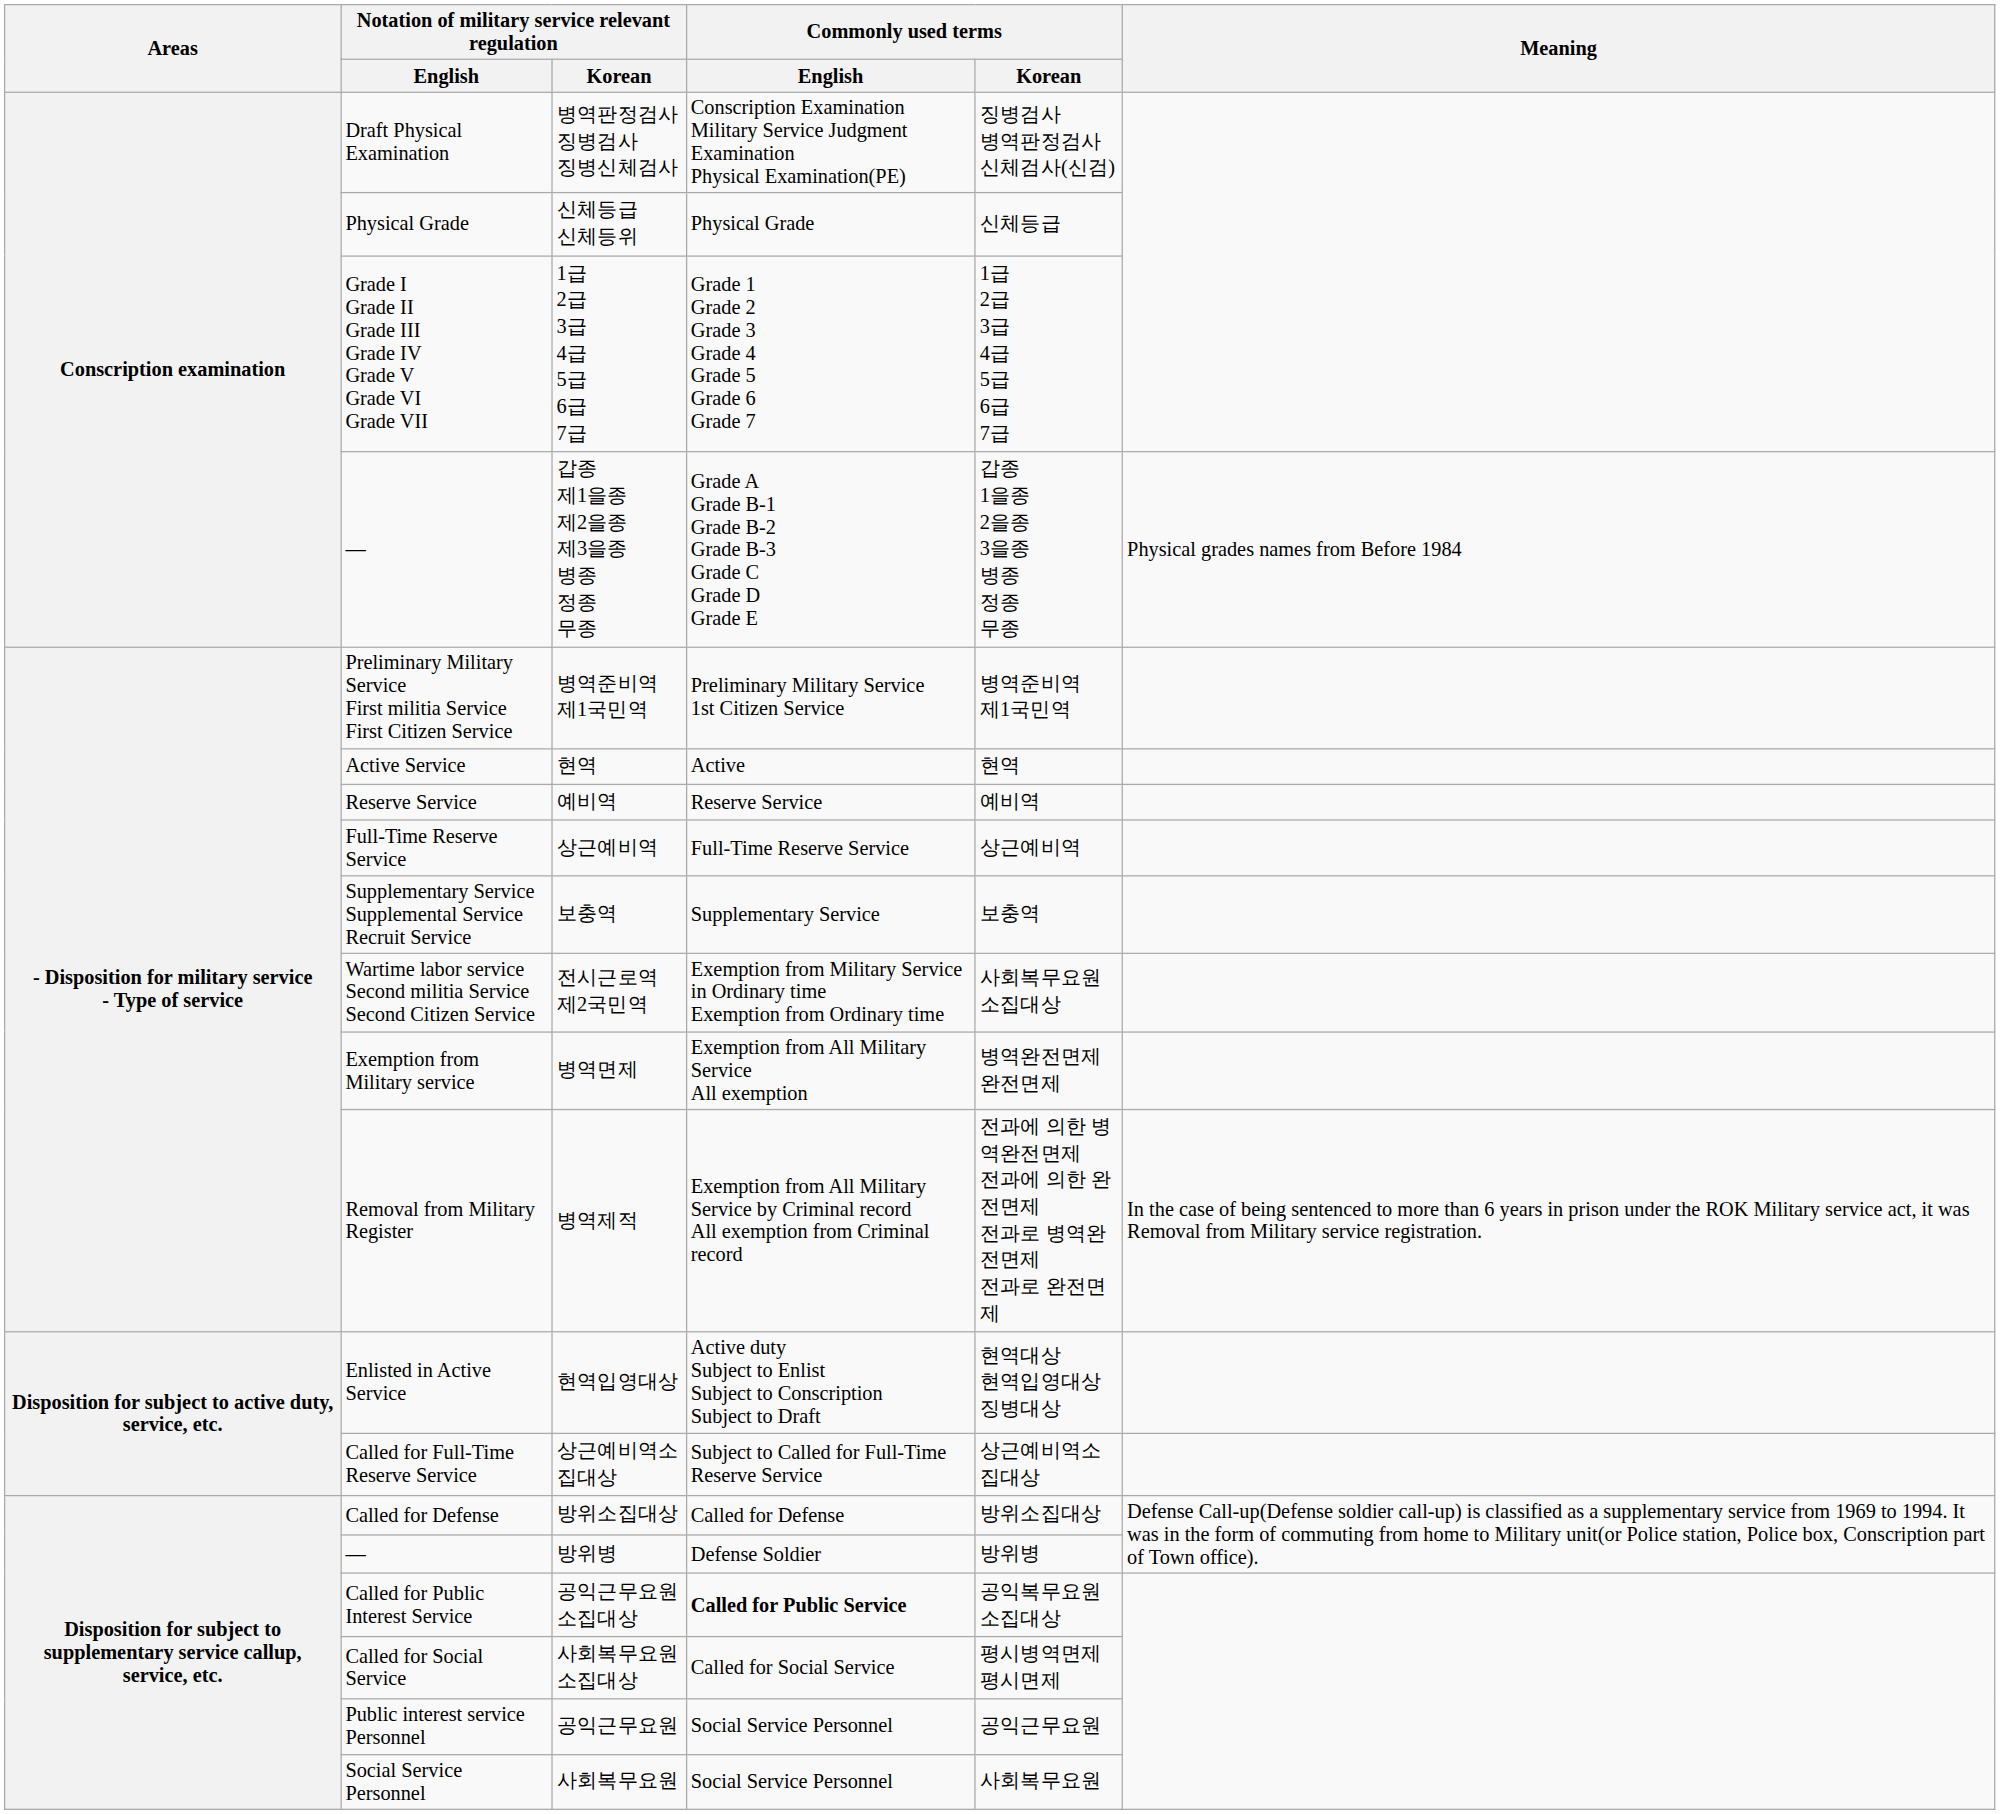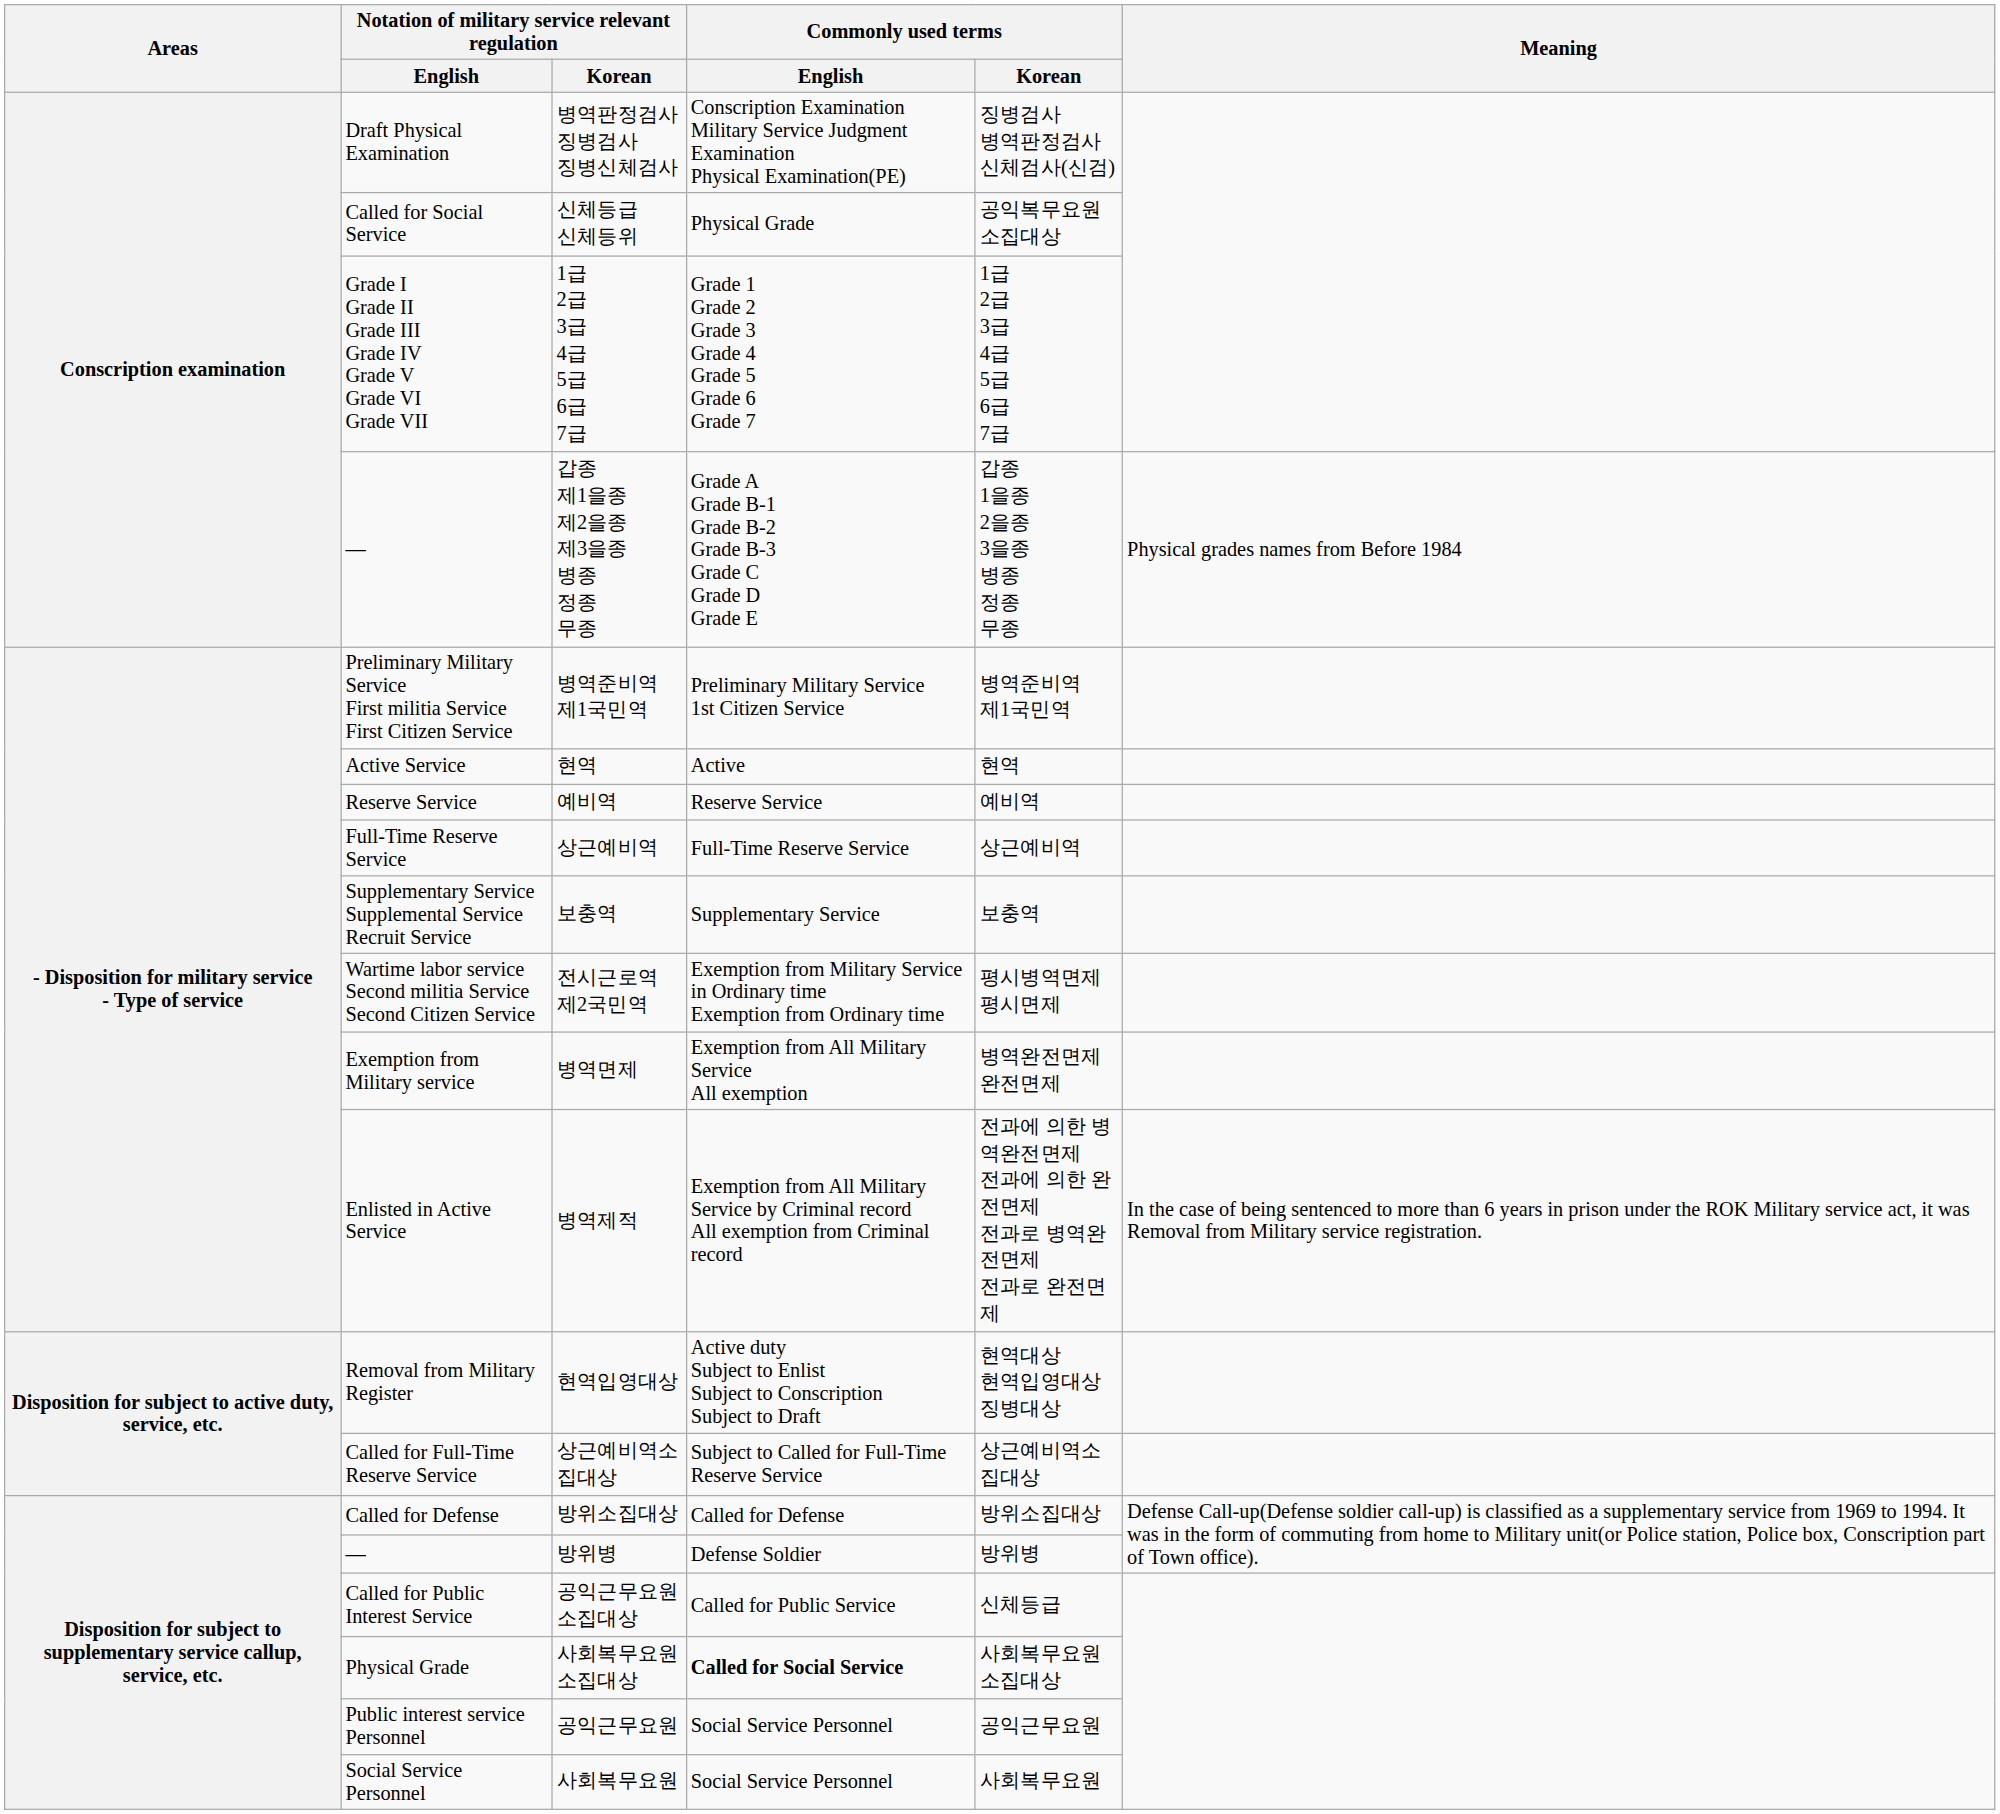신체등급 신체등위 | Notation of military service relevant regulation / English: Physical Grade -> Called for Social Service
신체등급 신체등위 | Commonly used terms / Korean: 신체등급 -> 공익복무요원 소집대상
전시근로역 제2국민역 | Commonly used terms / Korean: 사회복무요원 소집대상 -> 평시병역면제 평시면제
병역제적 | Notation of military service relevant regulation / English: Removal from Military Register -> Enlisted in Active Service
현역입영대상 | Notation of military service relevant regulation / English: Enlisted in Active Service -> Removal from Military Register
공익근무요원소집대상 | Commonly used terms / English: bold -> normal
공익근무요원소집대상 | Commonly used terms / Korean: 공익복무요원 소집대상 -> 신체등급
사회복무요원소집대상 | Notation of military service relevant regulation / English: Called for Social Service -> Physical Grade
사회복무요원소집대상 | Commonly used terms / English: normal -> bold
사회복무요원소집대상 | Commonly used terms / Korean: 평시병역면제 평시면제 -> 사회복무요원 소집대상
